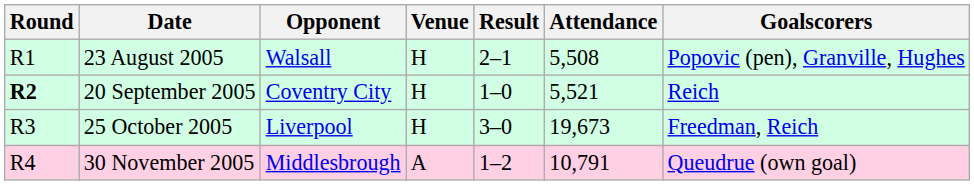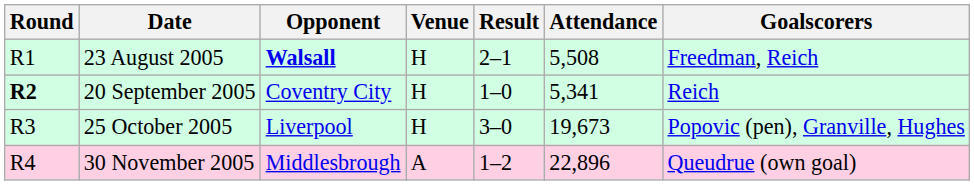23 August 2005 | Opponent: normal -> bold
23 August 2005 | Goalscorers: Popovic (pen), Granville, Hughes -> Freedman, Reich
20 September 2005 | Attendance: 5,521 -> 5,341
25 October 2005 | Goalscorers: Freedman, Reich -> Popovic (pen), Granville, Hughes
30 November 2005 | Attendance: 10,791 -> 22,896
